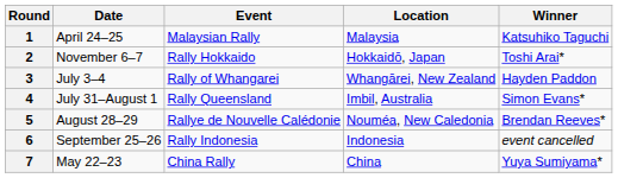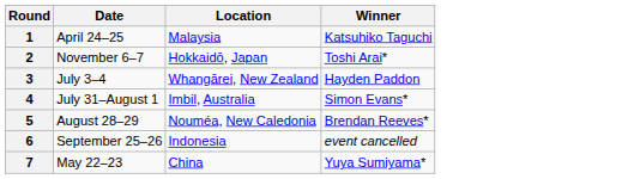- column: Event | Malaysian Rally | Rally Hokkaido | Rally of Whangarei | Rally Queensland | Rallye de Nouvelle Calédonie | Rally Indonesia | China Rally
